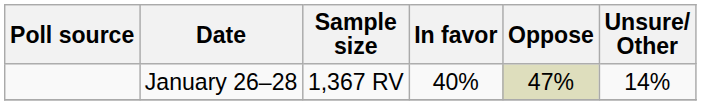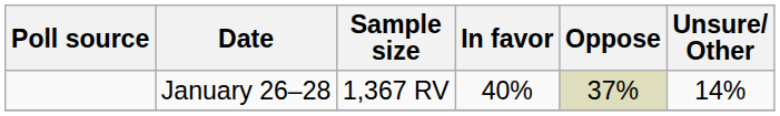January 26–28 | Oppose: 47% -> 37%
